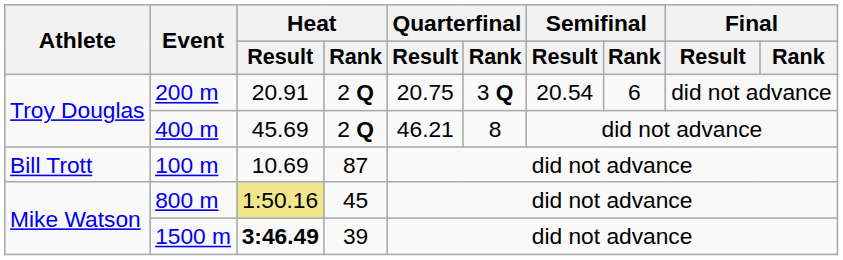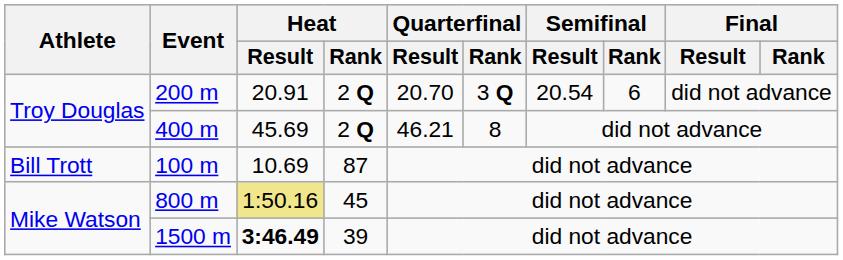200 m | Quarterfinal / Result: 20.75 -> 20.70
